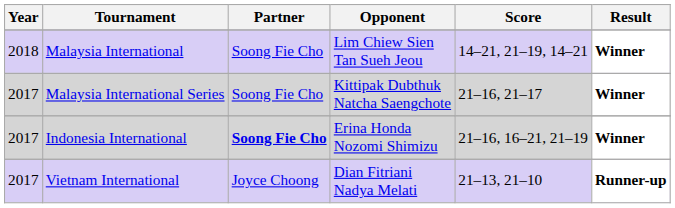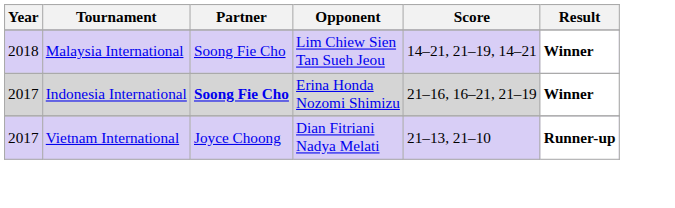- row: 2017 | Malaysia International Series | Soong Fie Cho | Kittipak Dubthuk Natcha Saengchote | 21–16, 21–17 | Winner
